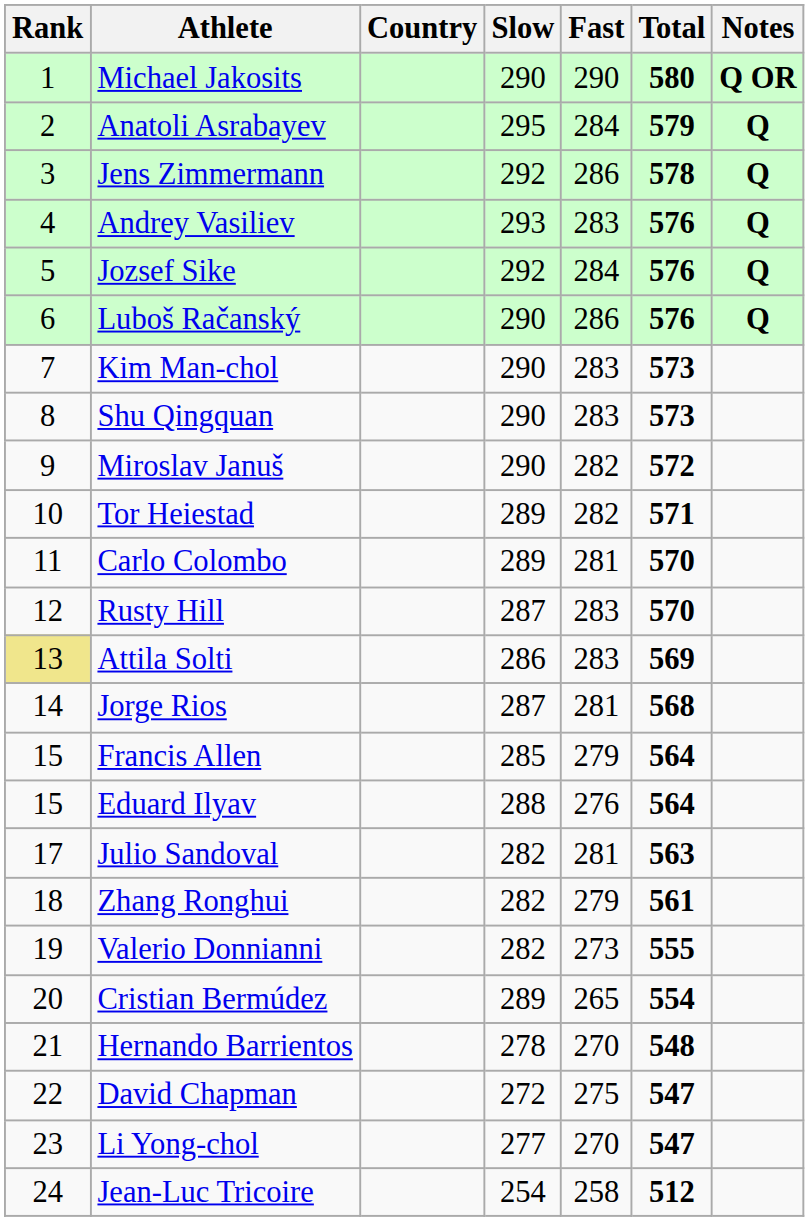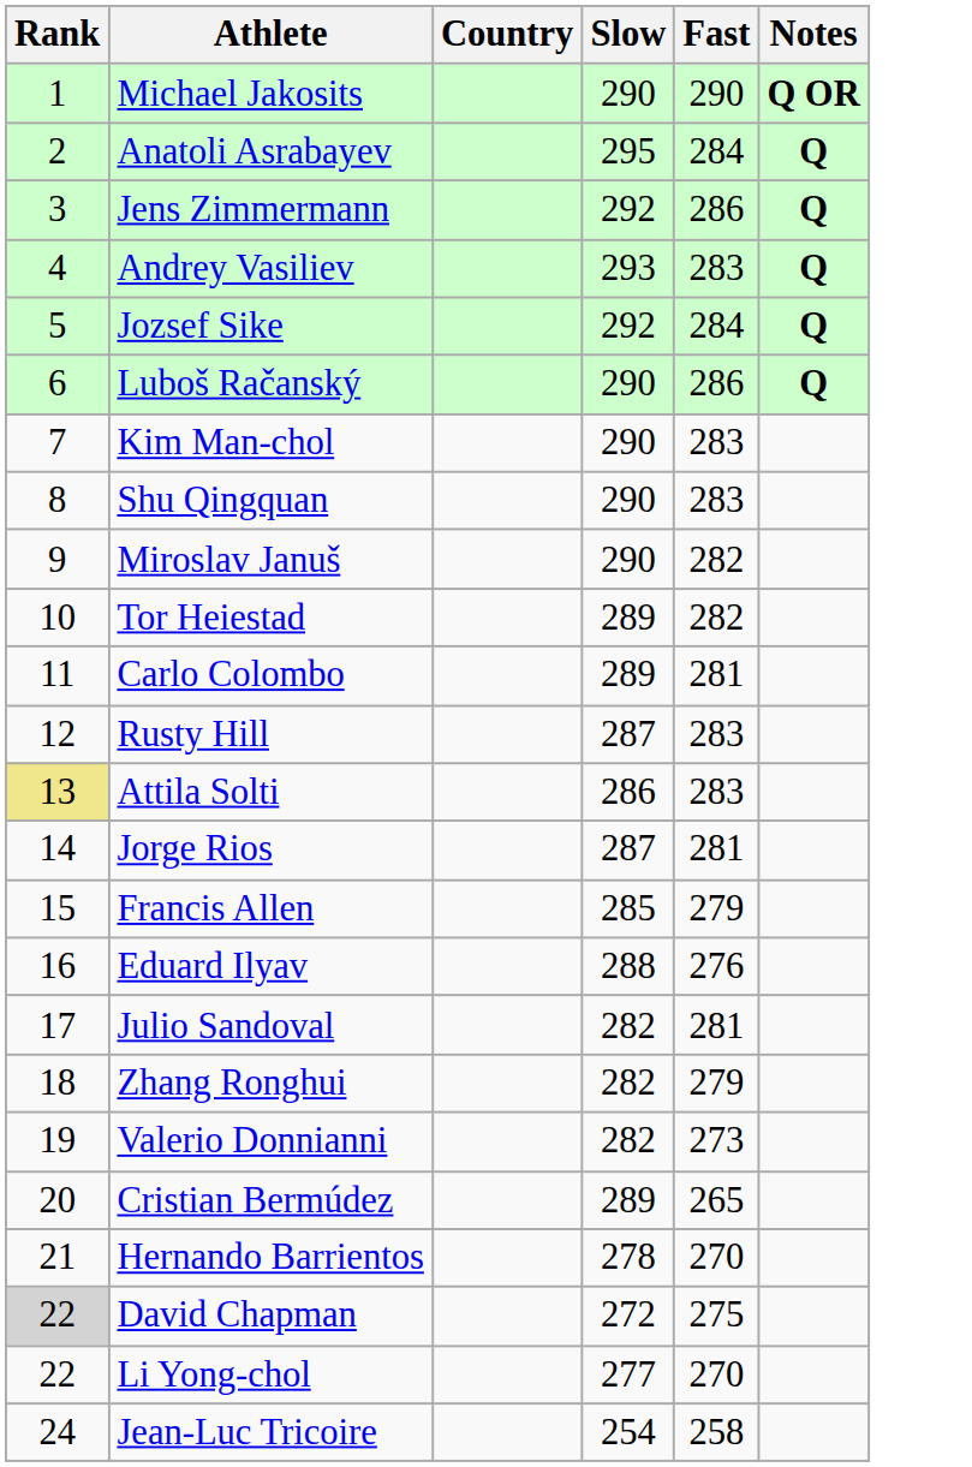- column: Total | 580 | 579 | 578 | 576 | 576 | 576 | 573 | 573 | 572 | 571 | 570 | 570 | 569 | 568 | 564 | 564 | 563 | 561 | 555 | 554 | 548 | 547 | 547 | 512
Eduard Ilyav | Rank: 15 -> 16
David Chapman | Rank: no background -> lightgrey background
Li Yong-chol | Rank: 23 -> 22
